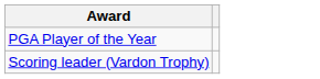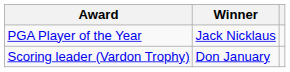+ column: Winner | Jack Nicklaus | Don January
